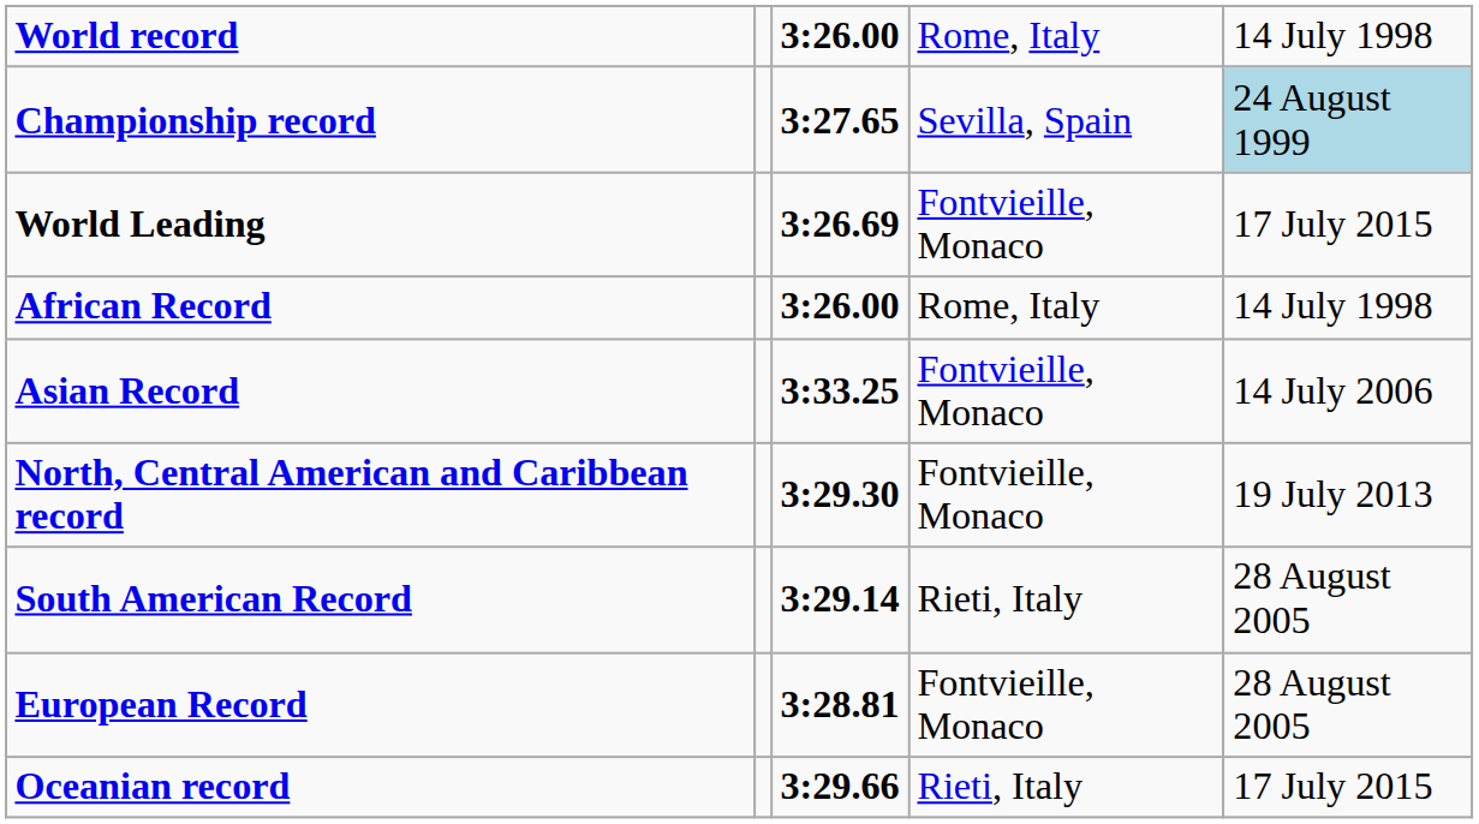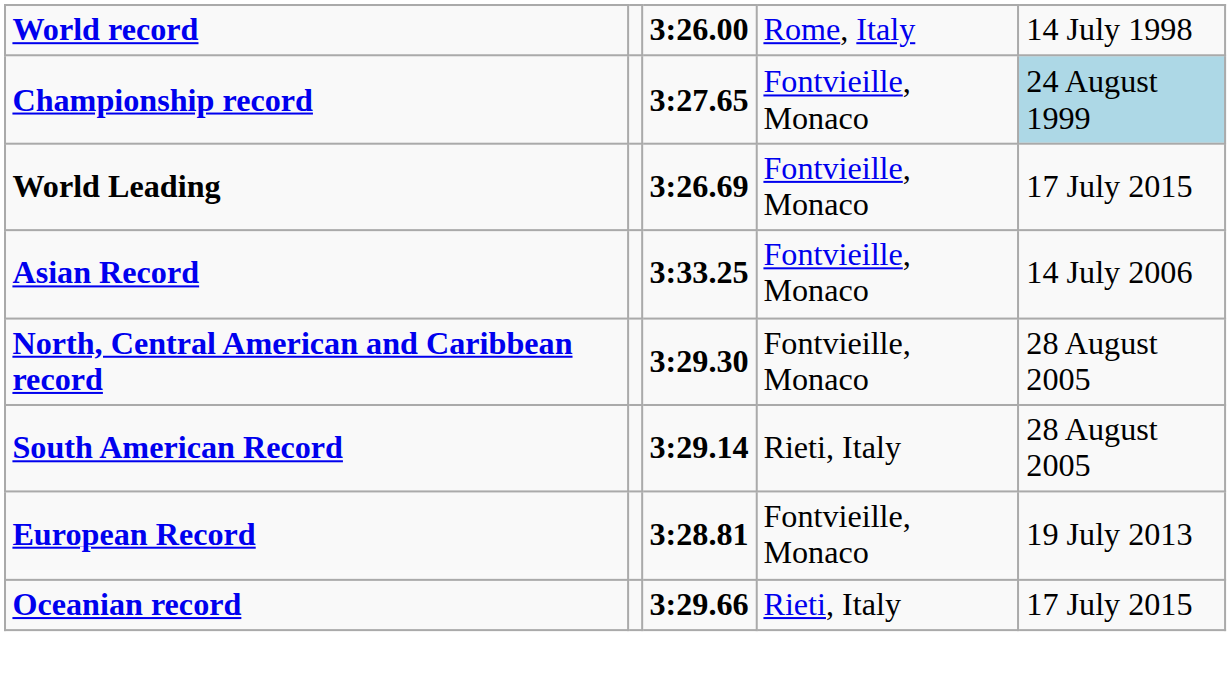Championship record | column 4: Sevilla, Spain -> Fontvieille, Monaco
- row: African Record | 3:26.00 | Rome, Italy | 14 July 1998
North, Central American and Caribbean record | column 5: 19 July 2013 -> 28 August 2005
European Record | column 5: 28 August 2005 -> 19 July 2013
